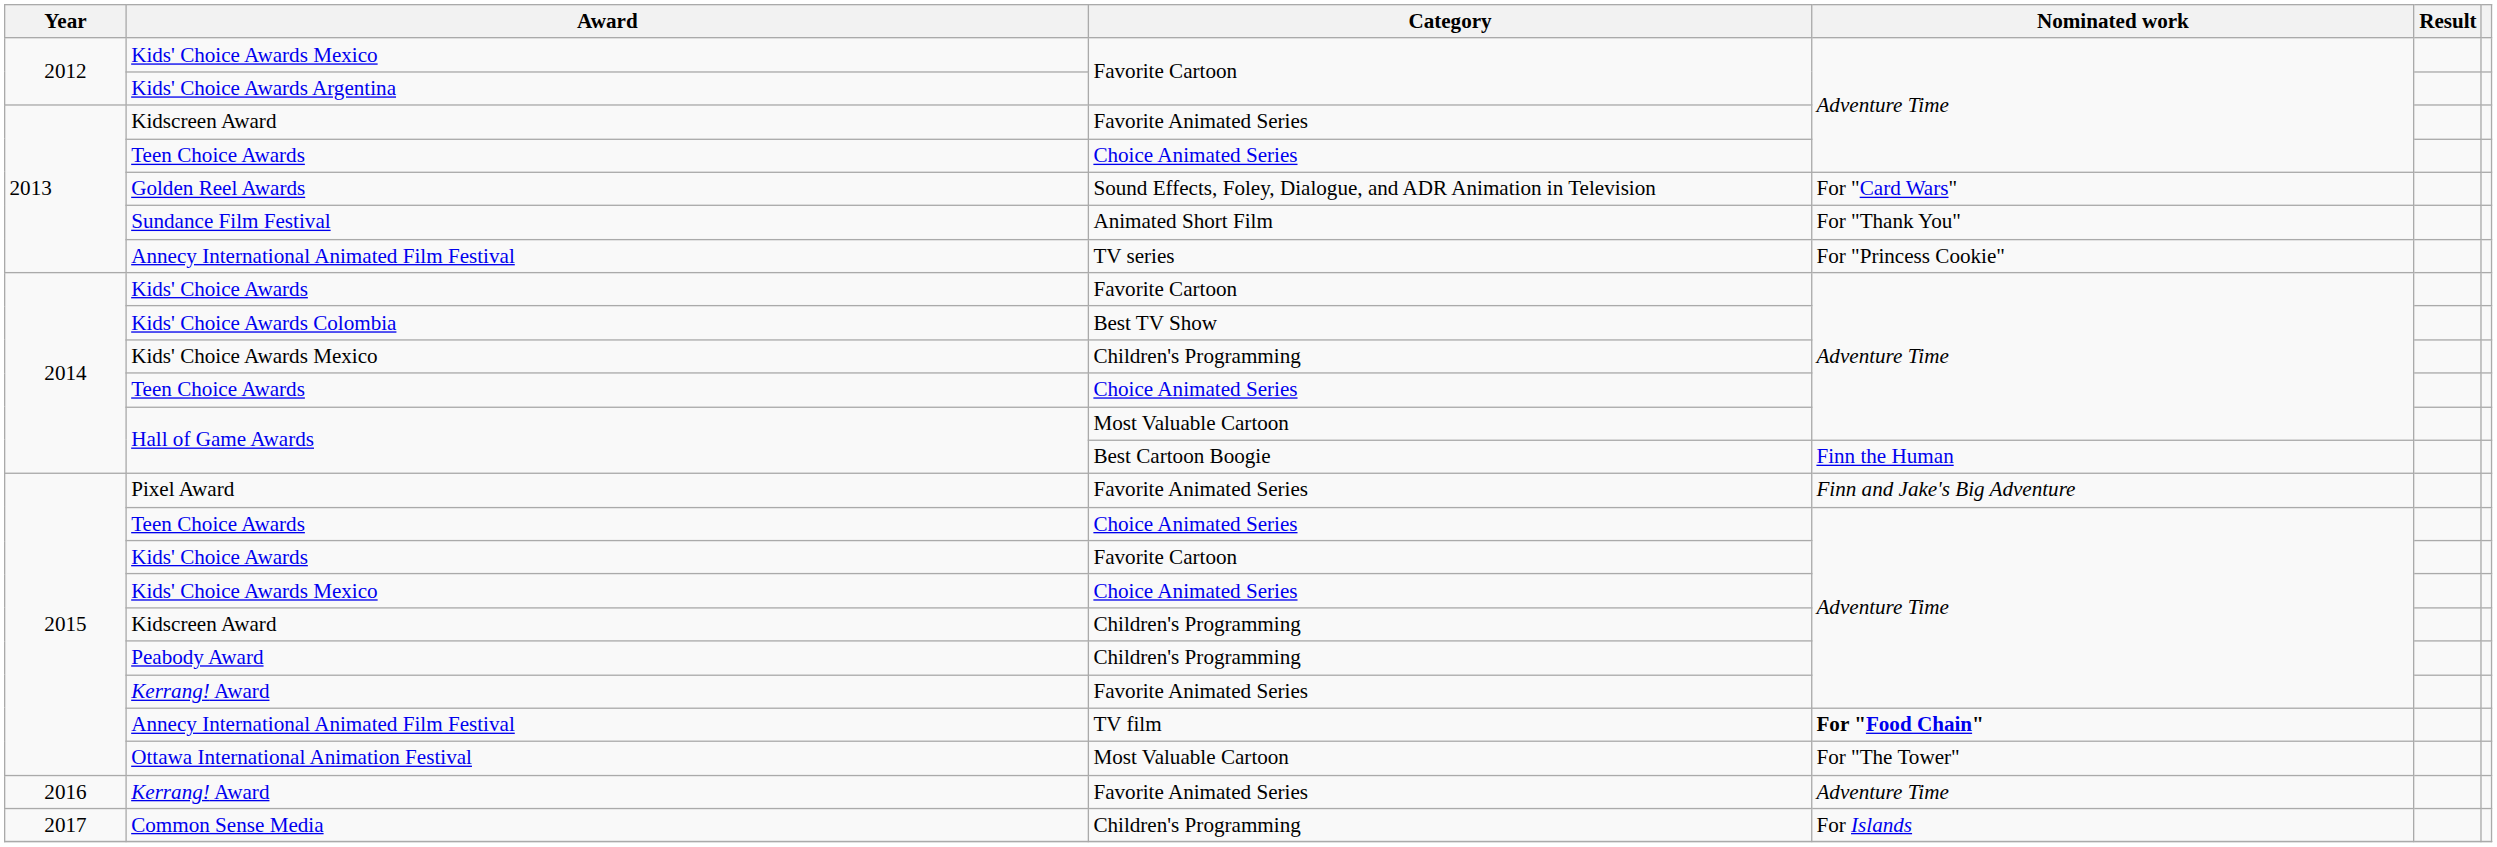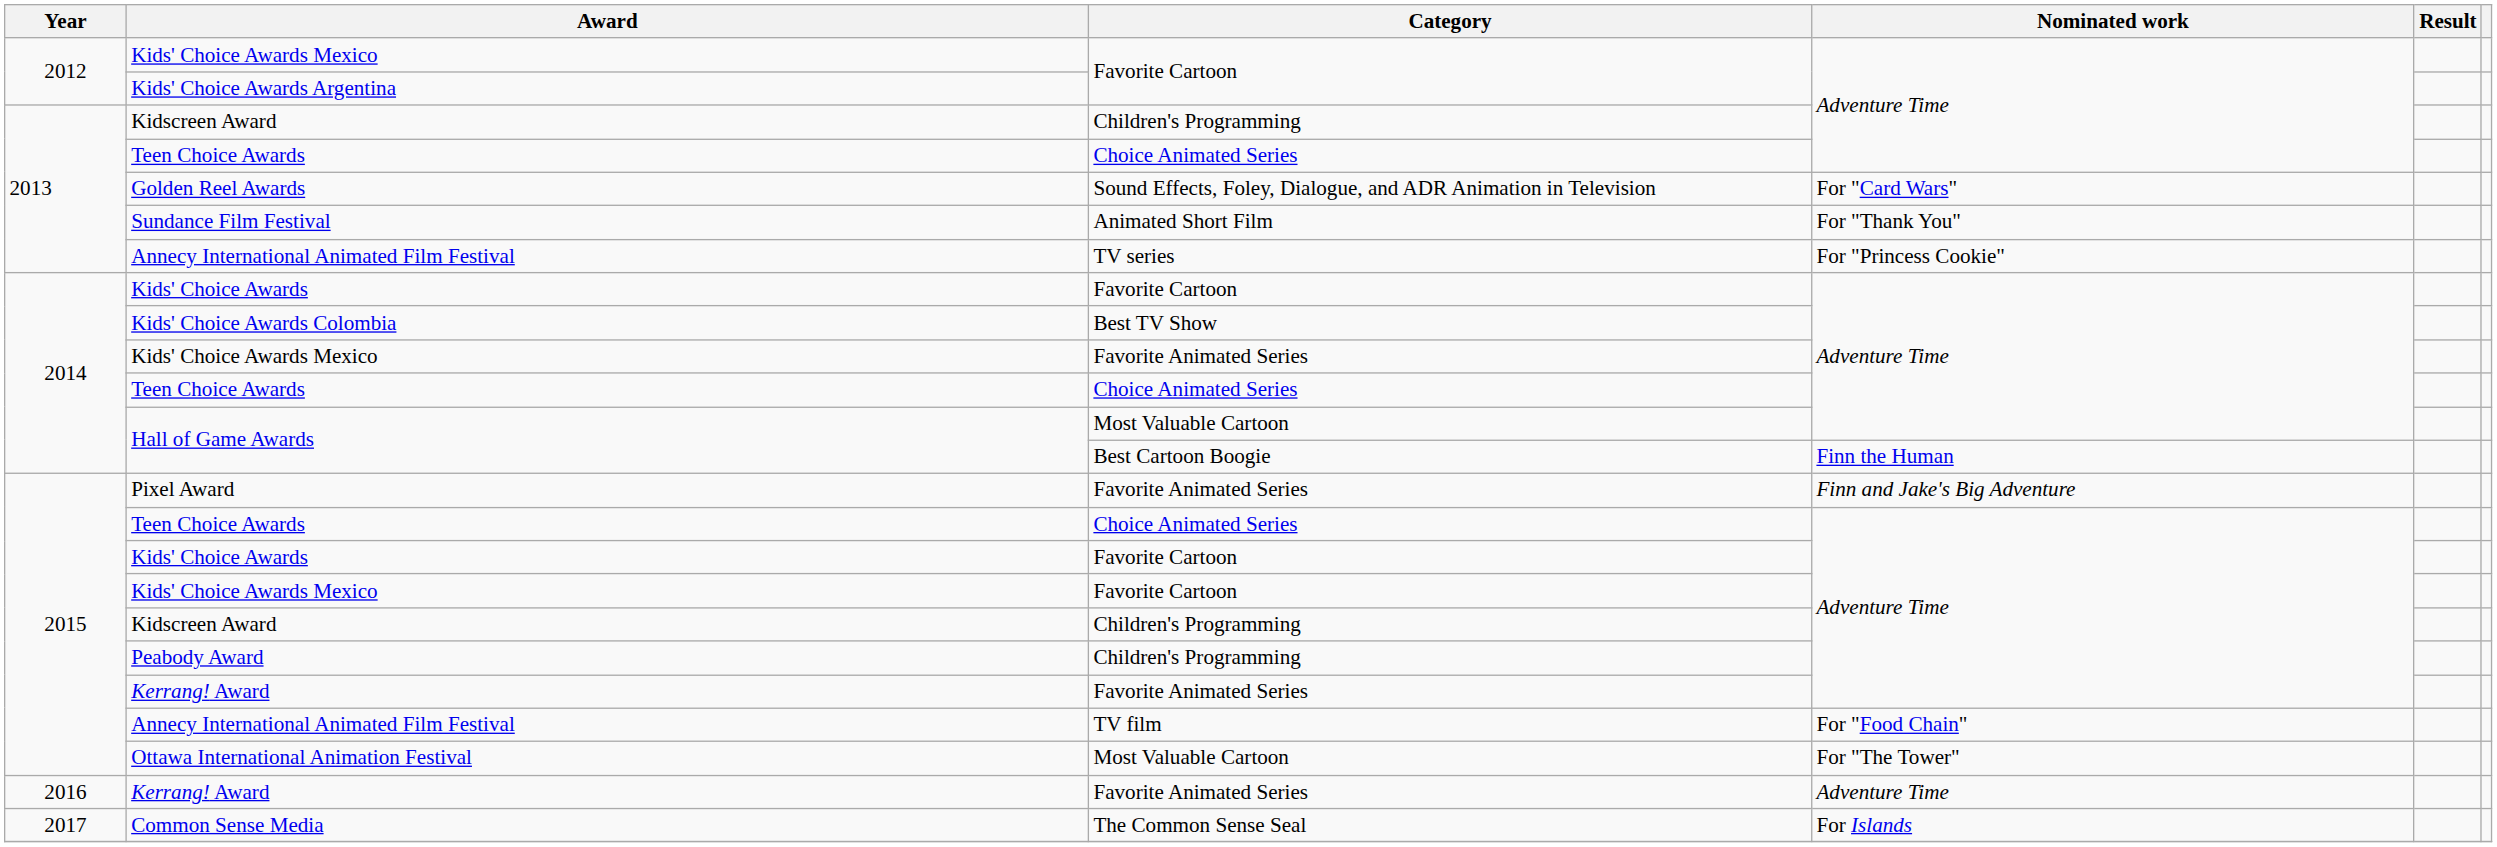2013 / Kidscreen Award | Category: Favorite Animated Series -> Children's Programming
2014 / Kids' Choice Awards Mexico | Category: Children's Programming -> Favorite Animated Series
2015 / Kids' Choice Awards Mexico | Category: Choice Animated Series -> Favorite Cartoon
2015 / Annecy International Animated Film Festival | Nominated work: bold -> normal
Common Sense Media | Category: Children's Programming -> The Common Sense Seal
